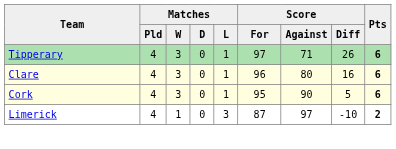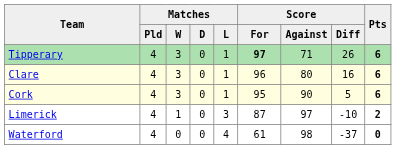Tipperary | Score / For: normal -> bold
+ row: Waterford | 4 | 0 | 0 | 4 | 61 | 98 | -37 | 0
